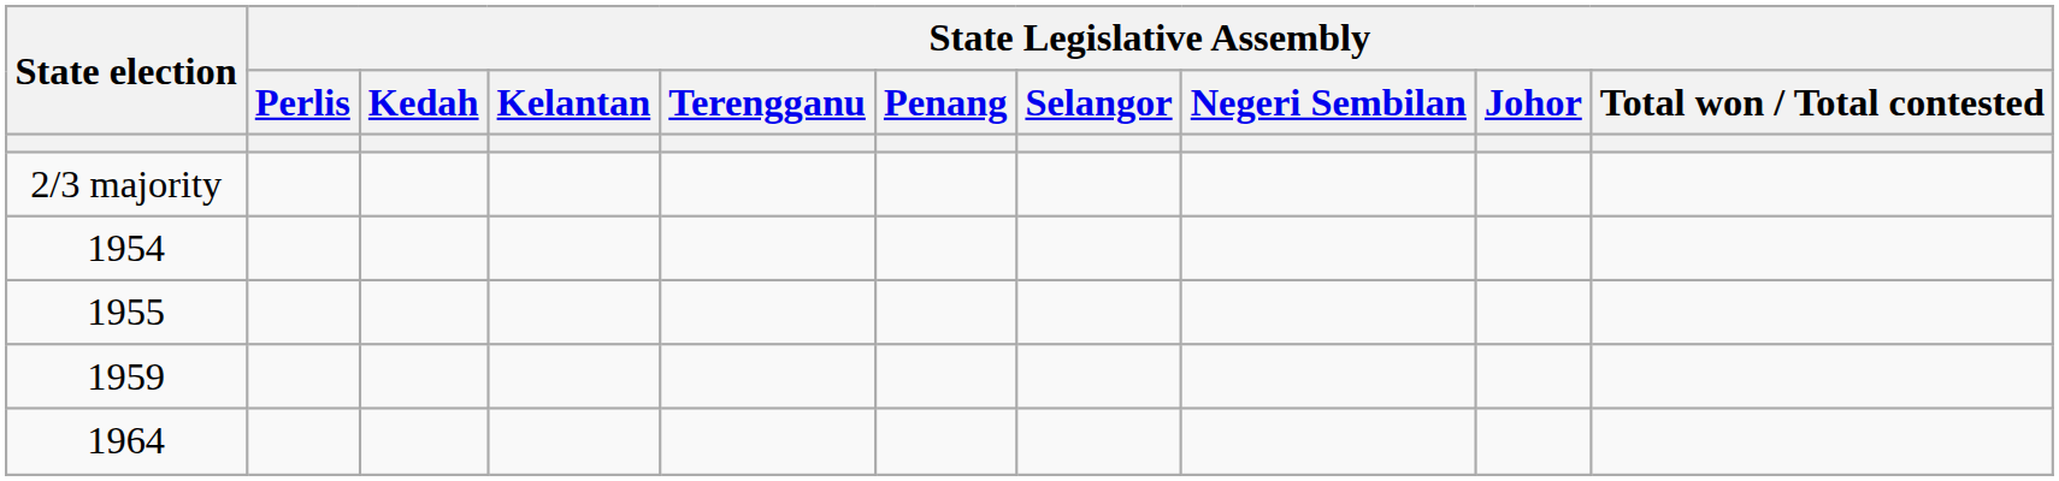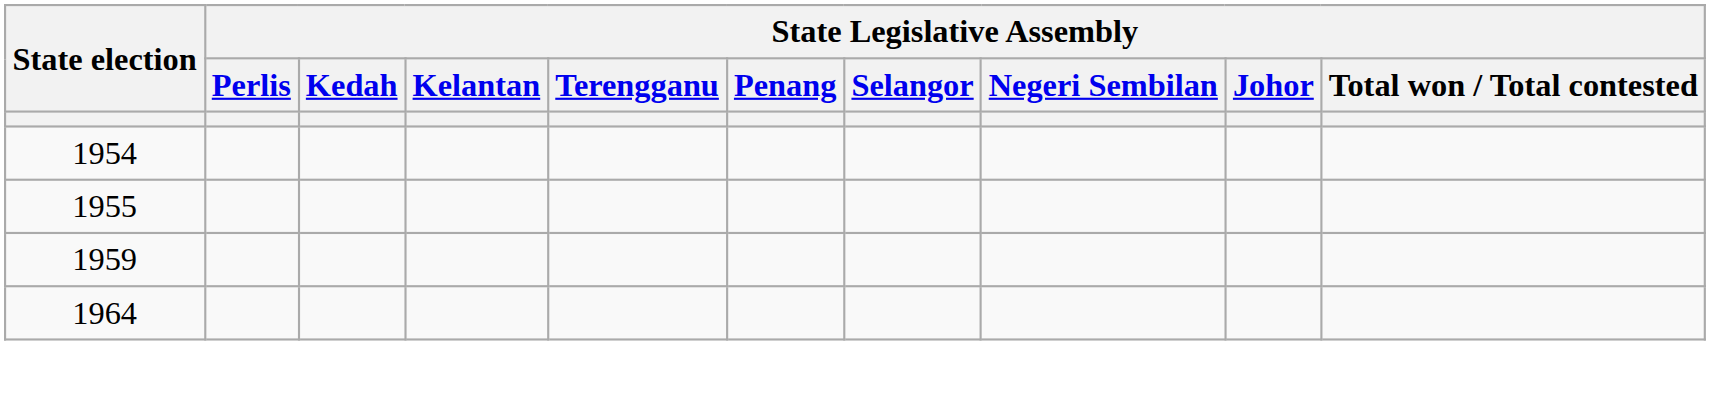- row: 2/3 majority
